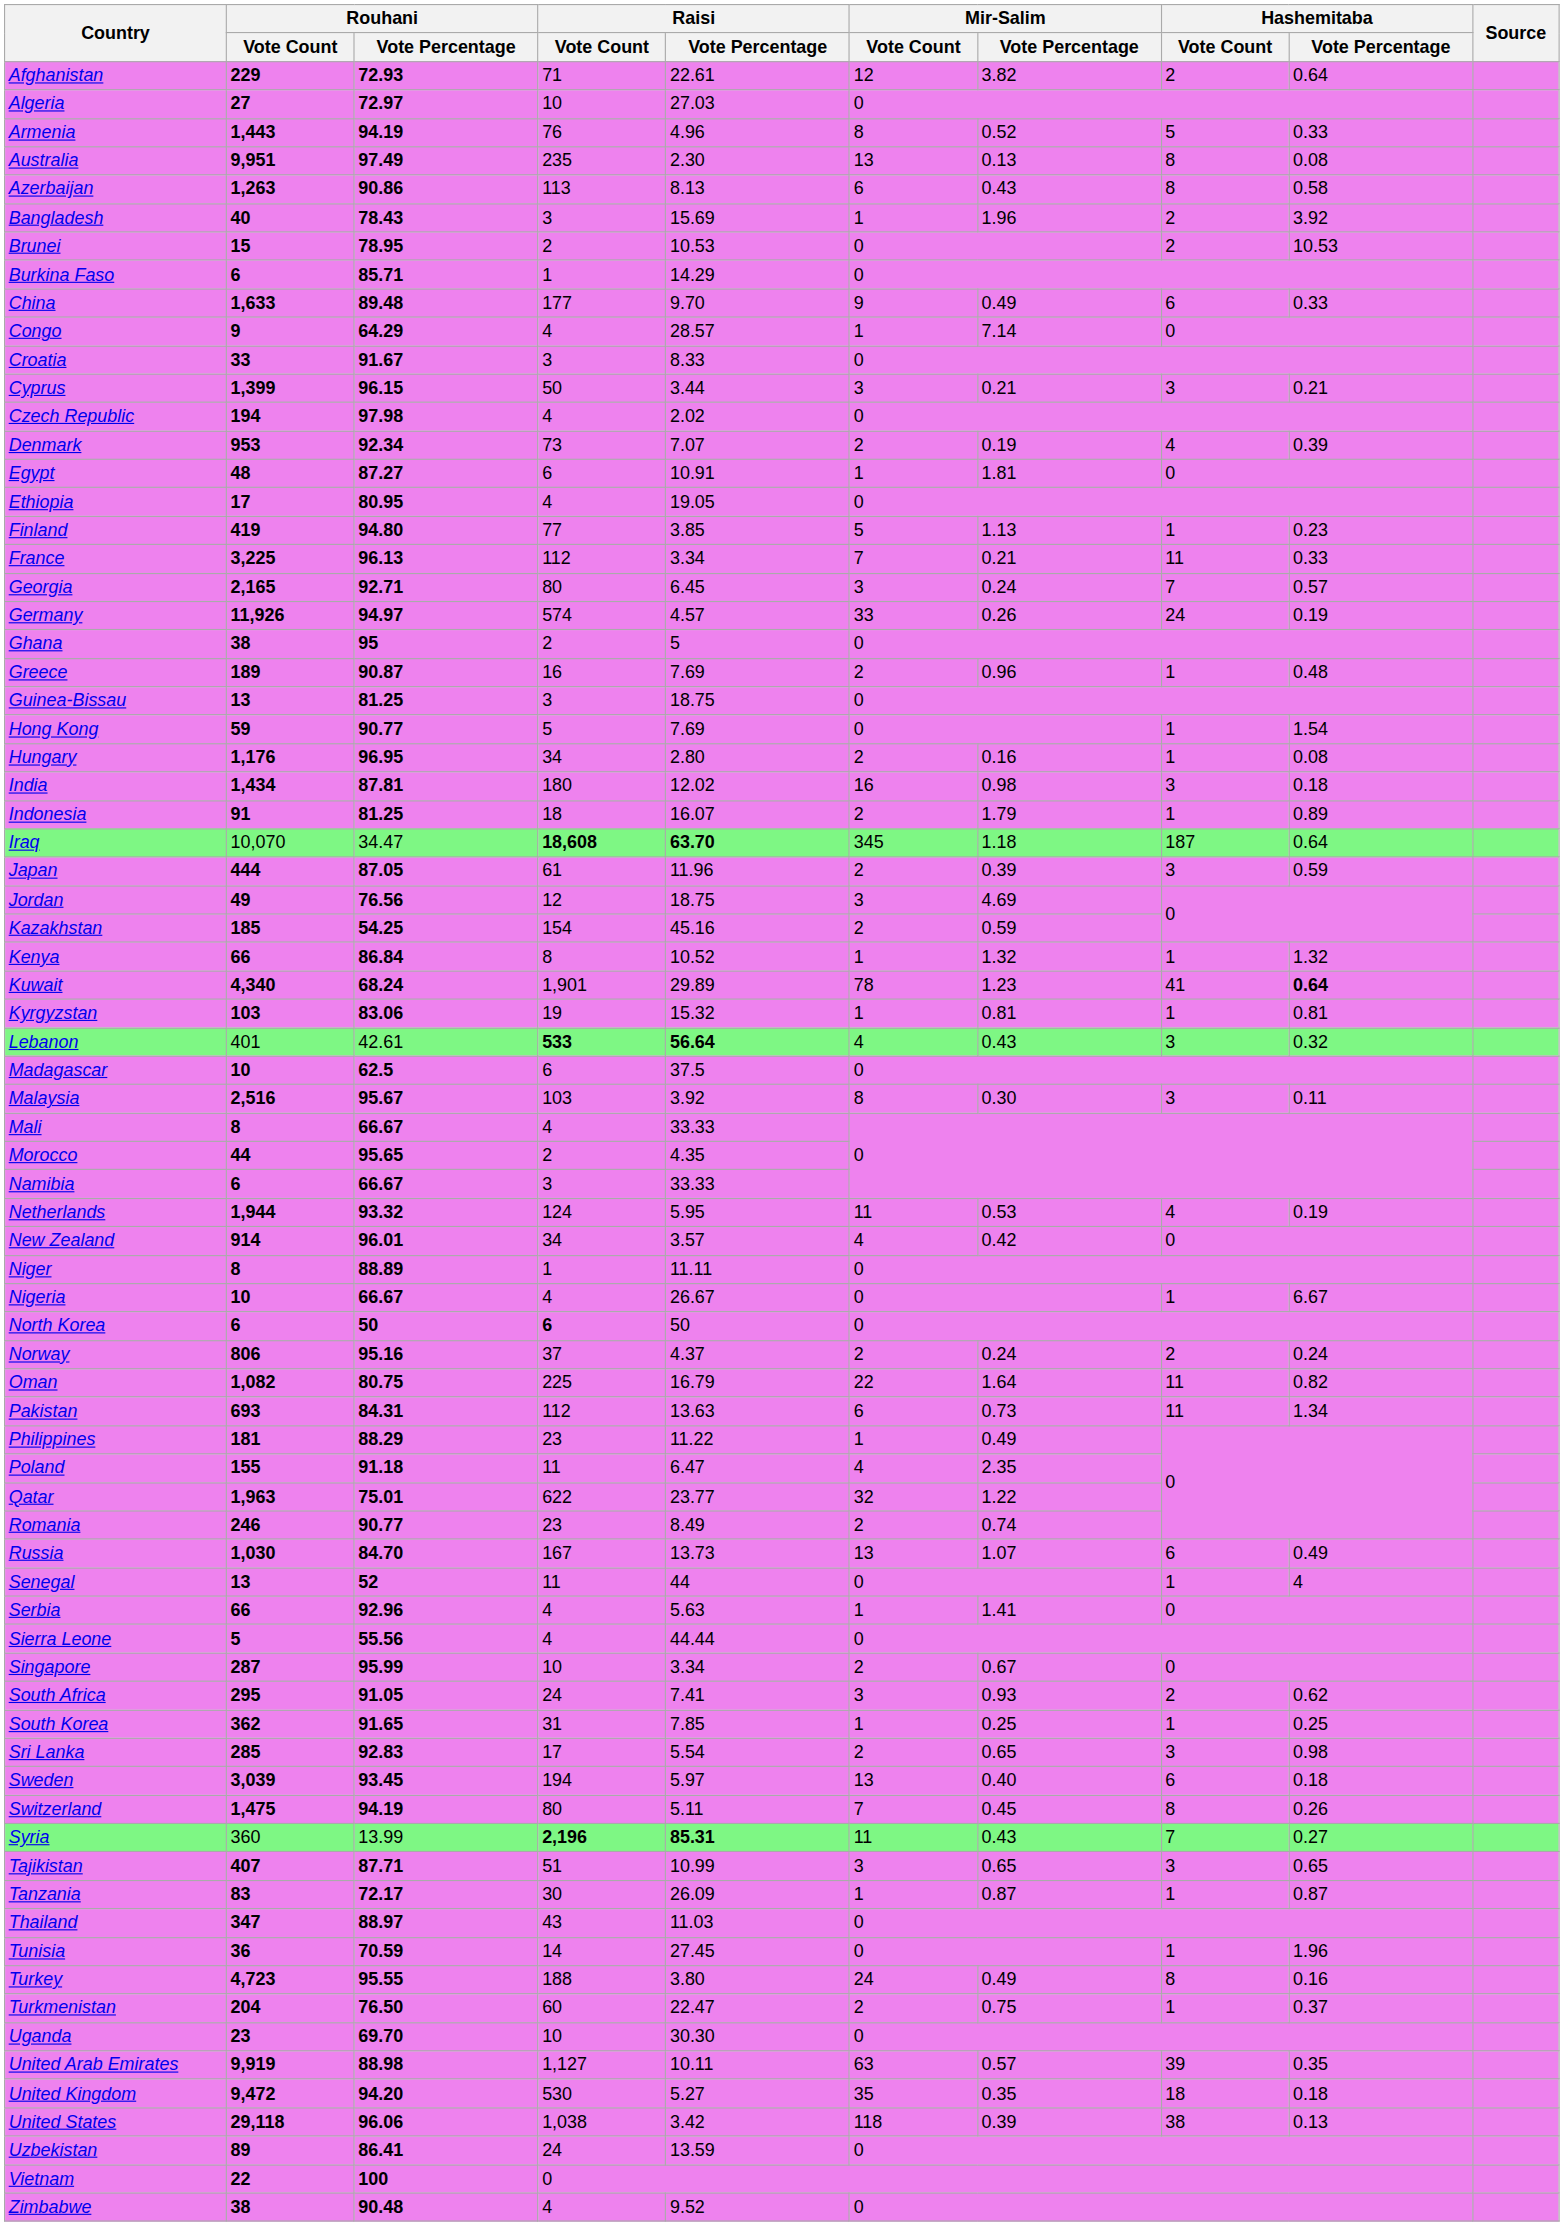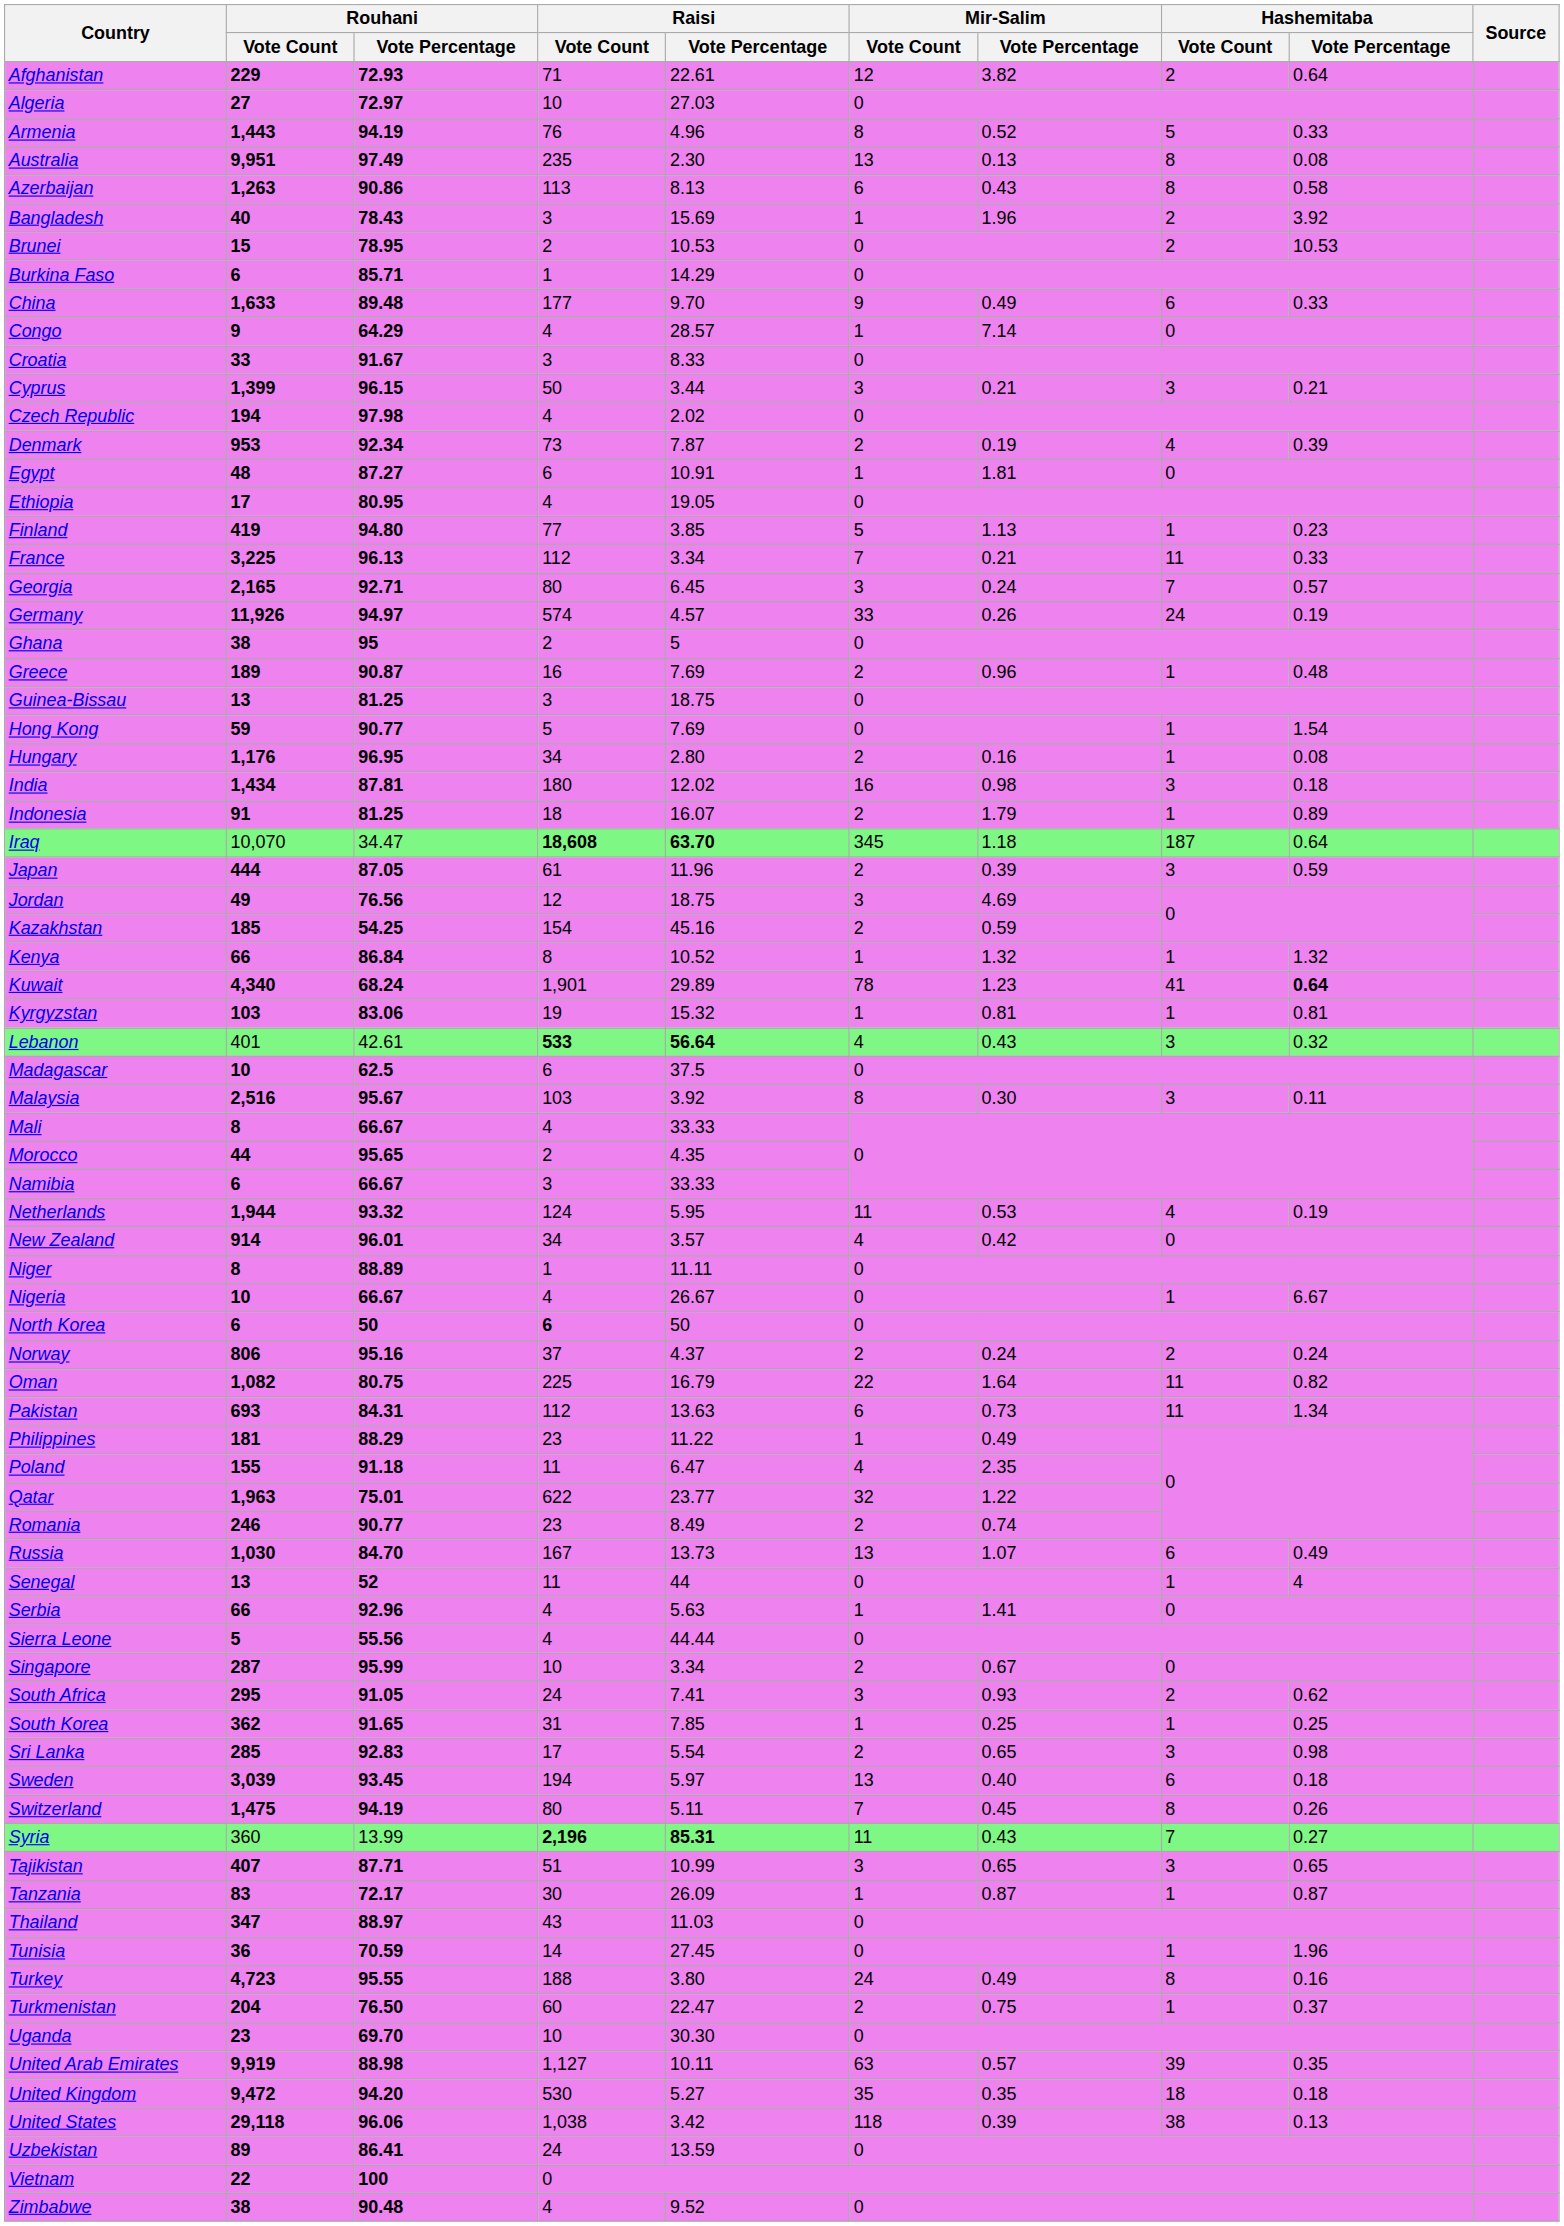Denmark | Raisi / Vote Percentage: 7.07 -> 7.87
